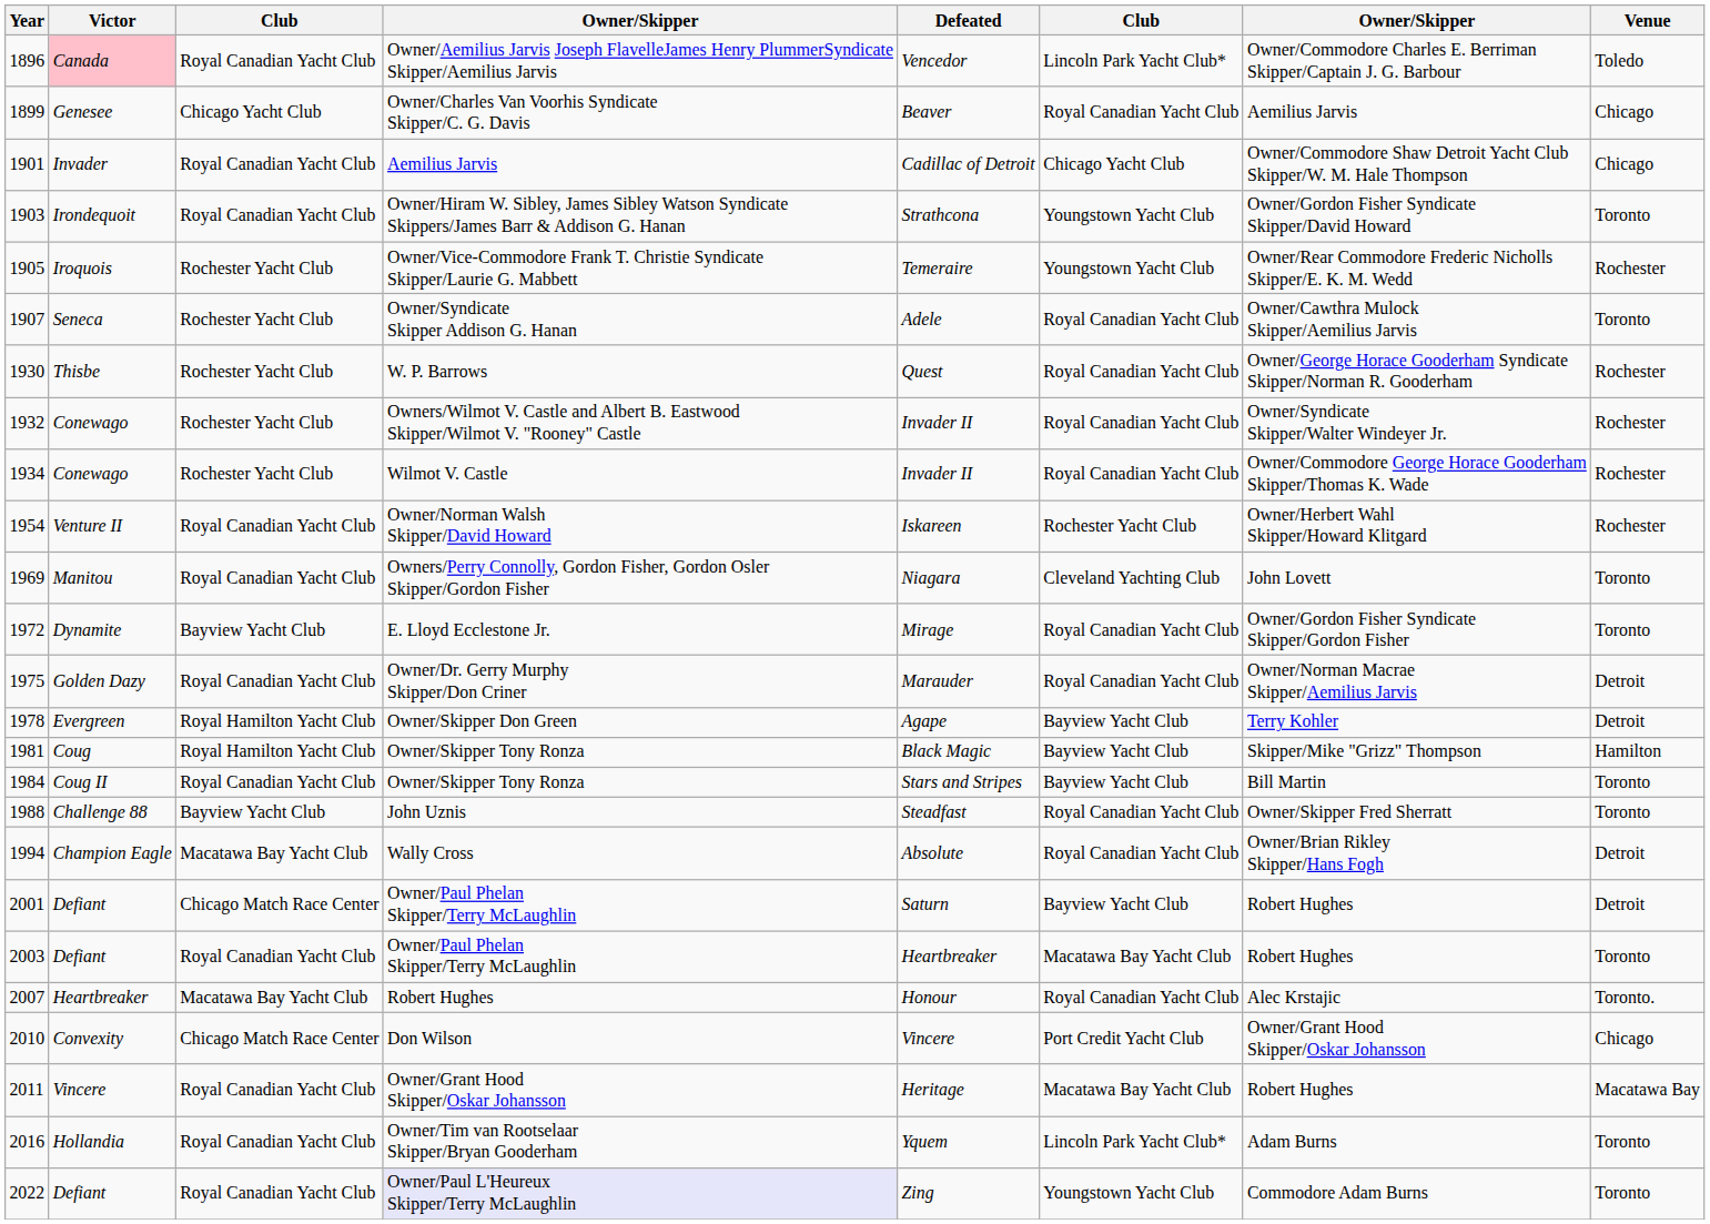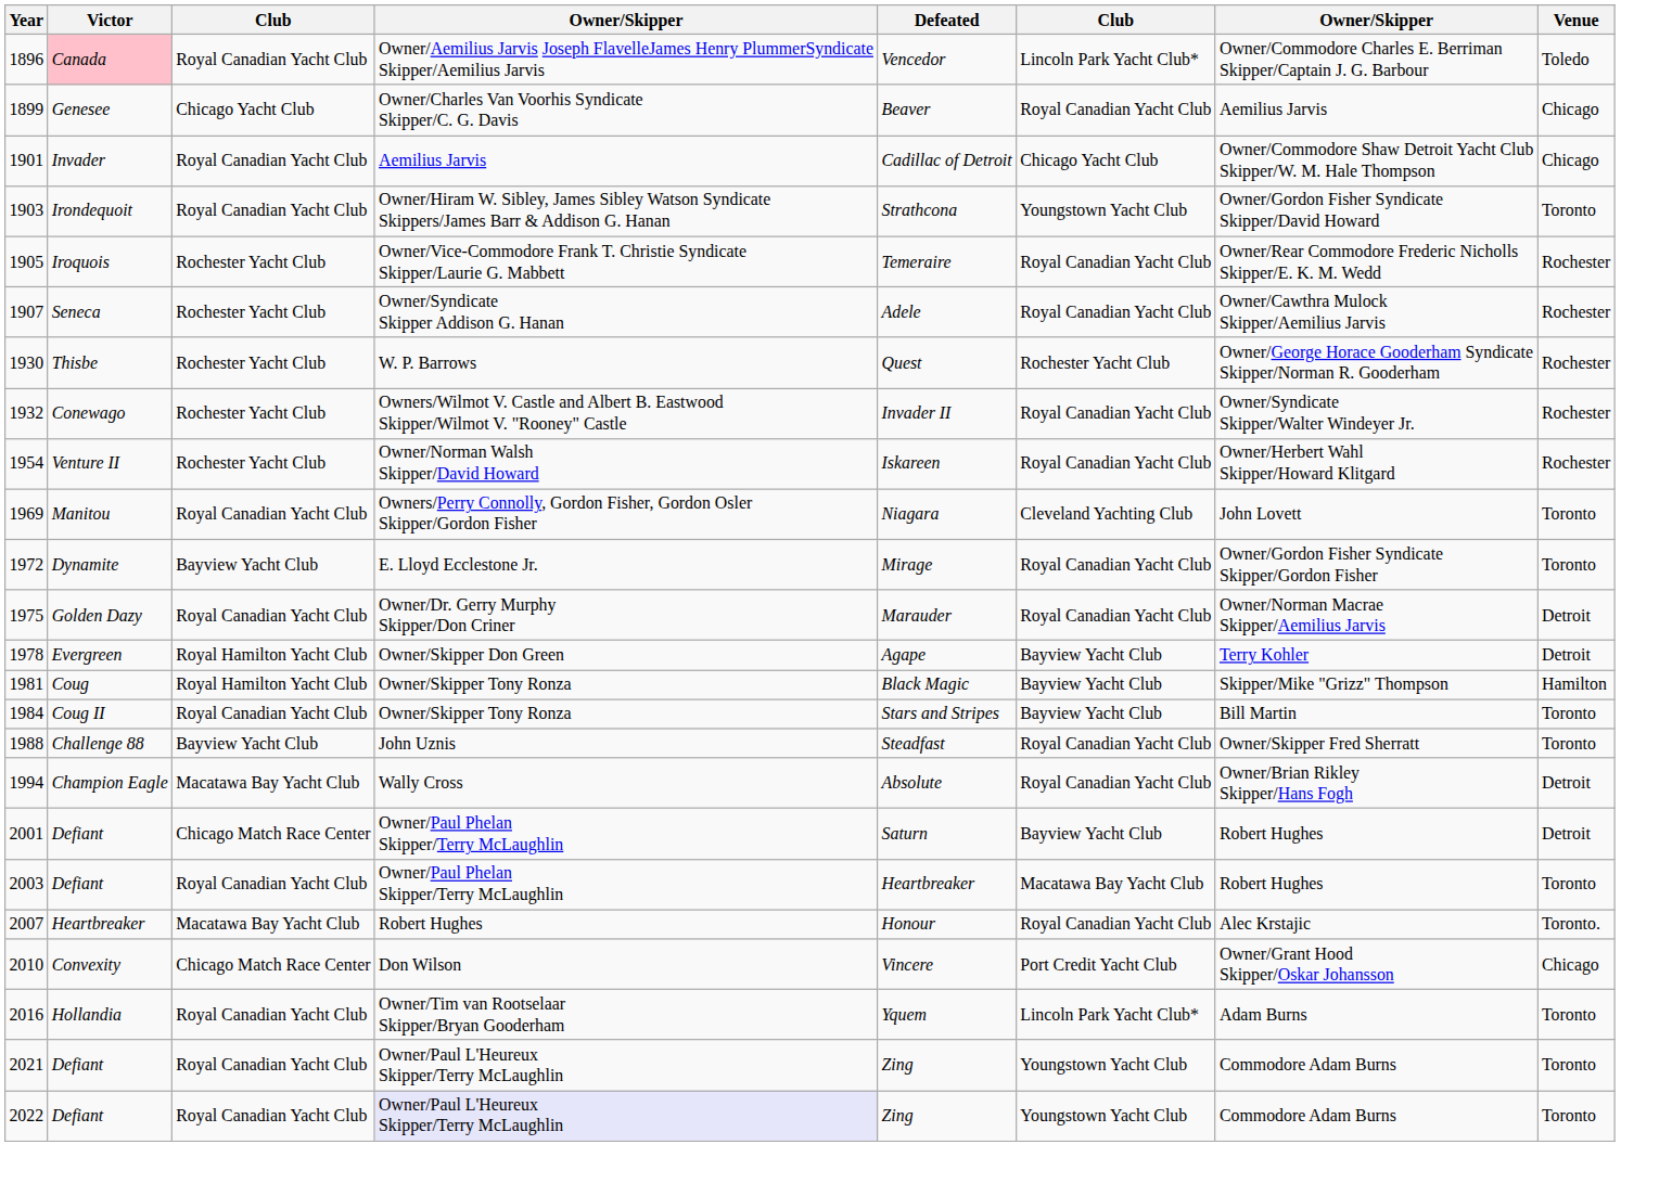1905 | column 6: Youngstown Yacht Club -> Royal Canadian Yacht Club
1907 | Venue: Toronto -> Rochester
1930 | column 6: Royal Canadian Yacht Club -> Rochester Yacht Club
- row: 1934 | Conewago | Rochester Yacht Club | Wilmot V. Castle | Invader II | Royal Canadian Yacht Club | Owner/Commodore George Horace Gooderham Skipper/Thomas K. Wade | Rochester
1954 | column 3: Royal Canadian Yacht Club -> Rochester Yacht Club
1954 | column 6: Rochester Yacht Club -> Royal Canadian Yacht Club
- row: 2011 | Vincere | Royal Canadian Yacht Club | Owner/Grant Hood Skipper/Oskar Johansson | Heritage | Macatawa Bay Yacht Club | Robert Hughes | Macatawa Bay
+ row: 2021 | Defiant | Royal Canadian Yacht Club | Owner/Paul L'Heureux Skipper/Terry McLaughlin | Zing | Youngstown Yacht Club | Commodore Adam Burns | Toronto
